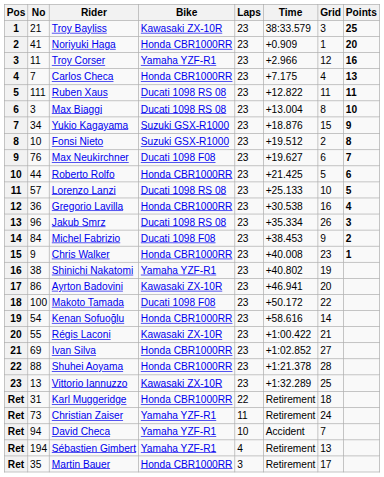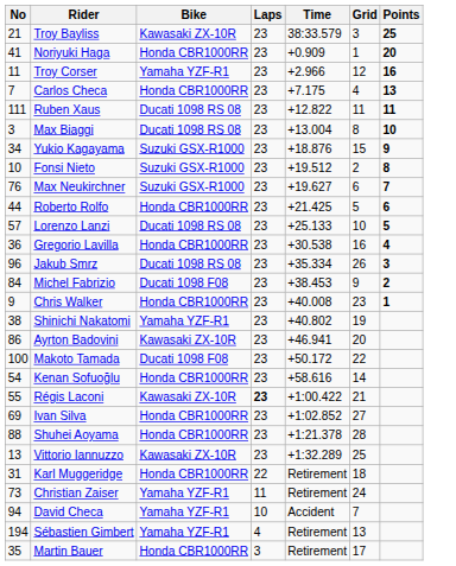- column: Pos | 1 | 2 | 3 | 4 | 5 | 6 | 7 | 8 | 9 | 10 | 11 | 12 | 13 | 14 | 15 | 16 | 17 | 18 | 19 | 20 | 21 | 22 | 23 | Ret | Ret | Ret | Ret | Ret
Max Neukirchner | Bike: Ducati 1098 F08 -> Suzuki GSX-R1000
Régis Laconi | Laps: normal -> bold
